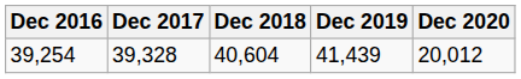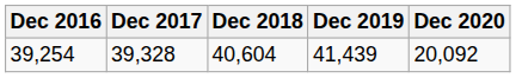39,254 | Dec 2020: 20,012 -> 20,092
